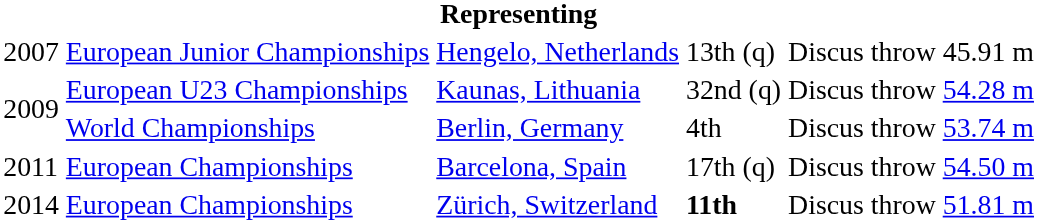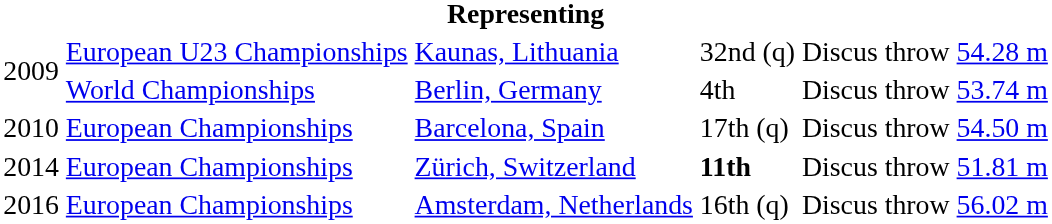- row: 2007 | European Junior Championships | Hengelo, Netherlands | 13th (q) | Discus throw | 45.91 m
Barcelona, Spain | column 1: 2011 -> 2010
+ row: 2016 | European Championships | Amsterdam, Netherlands | 16th (q) | Discus throw | 56.02 m
